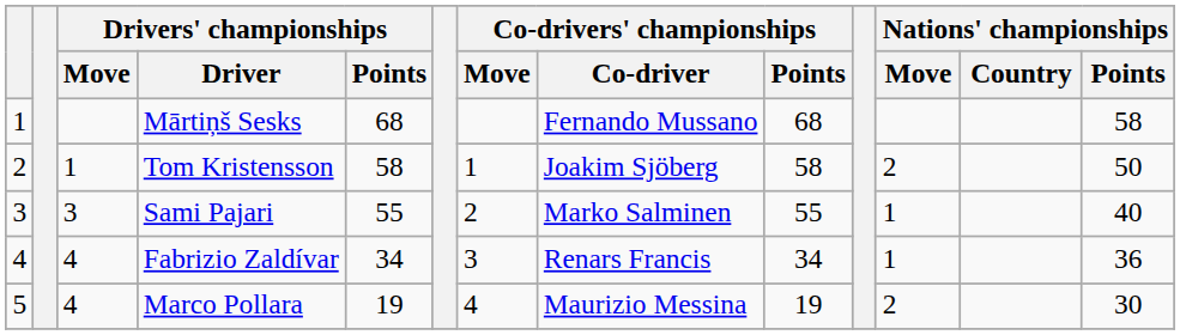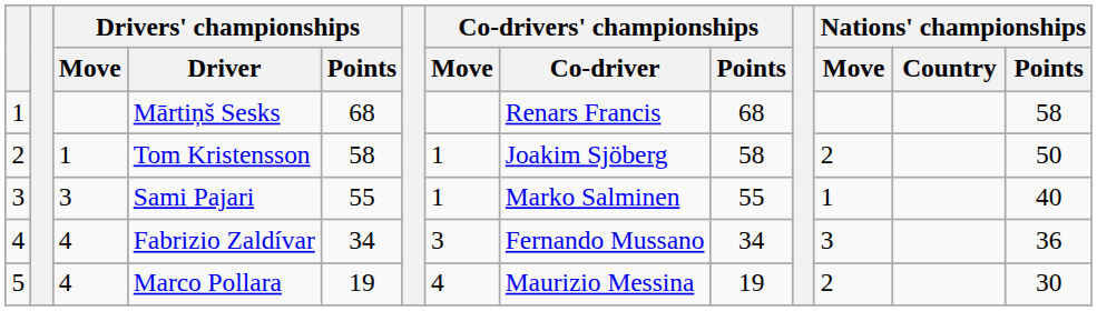Mārtiņš Sesks | Co-drivers' championships / Co-driver: Fernando Mussano -> Renars Francis
Sami Pajari | Co-drivers' championships / Move: 2 -> 1
Fabrizio Zaldívar | Co-drivers' championships / Co-driver: Renars Francis -> Fernando Mussano
Fabrizio Zaldívar | Nations' championships / Move: 1 -> 3
